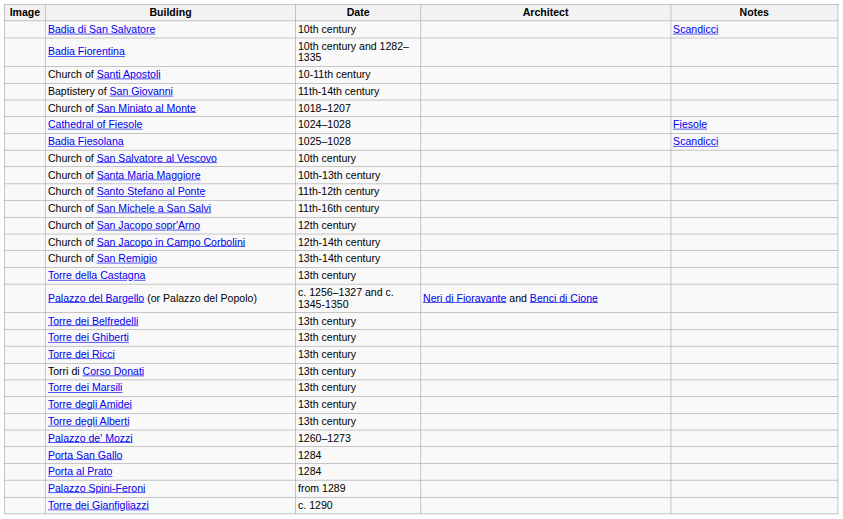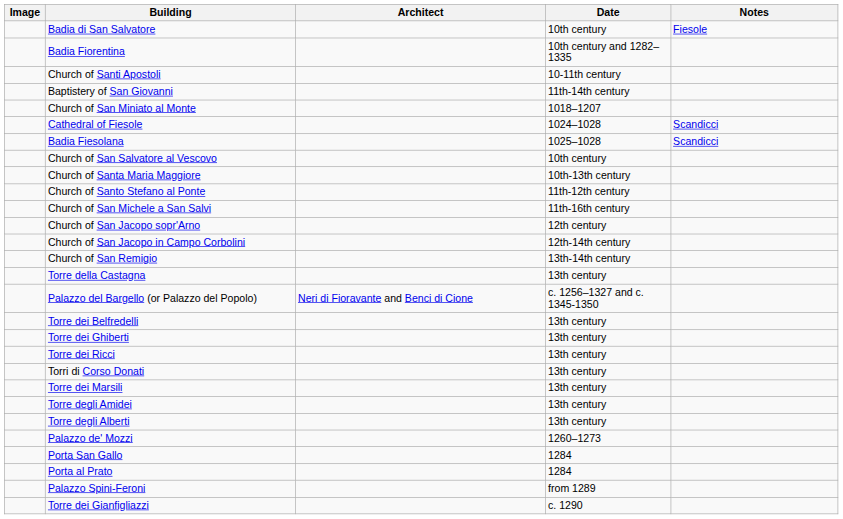columns swapped: Date <-> Architect
Badia di San Salvatore | Notes: Scandicci -> Fiesole
Cathedral of Fiesole | Notes: Fiesole -> Scandicci
